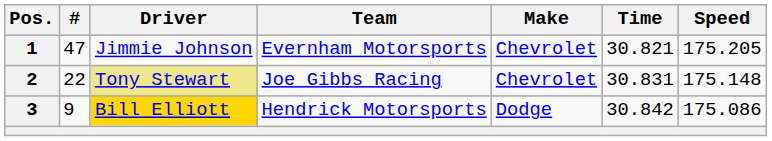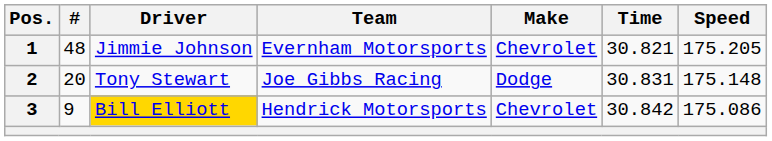1 | #: 47 -> 48
2 | #: 22 -> 20
2 | Driver: khaki background -> no background
2 | Make: Chevrolet -> Dodge
3 | Make: Dodge -> Chevrolet
